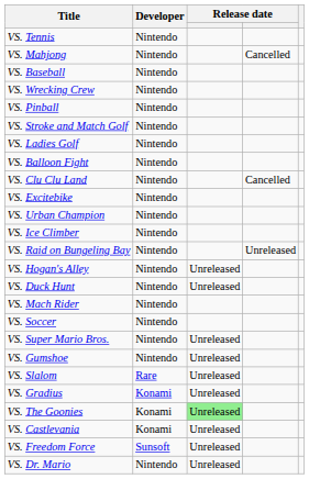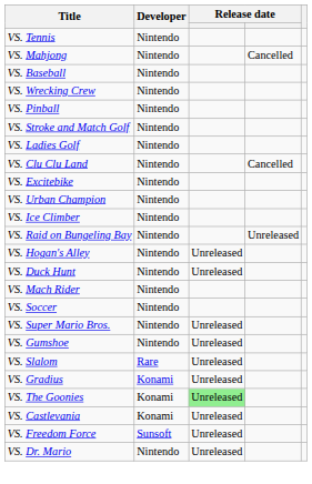- row: VS. Balloon Fight | Nintendo
